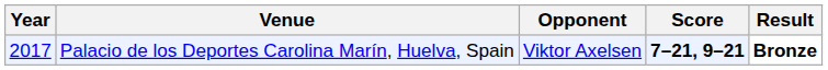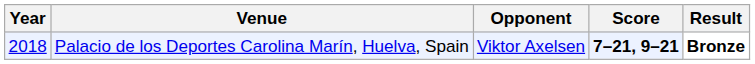Palacio de los Deportes Carolina Marín, Huelva, Spain | Year: 2017 -> 2018
